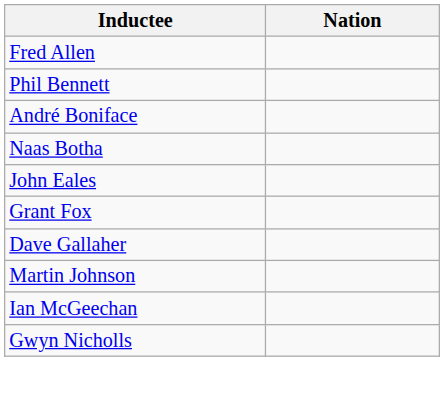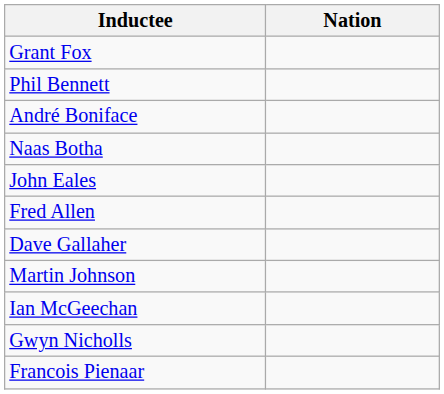rows swapped: Fred Allen <-> Grant Fox
+ row: Francois Pienaar
